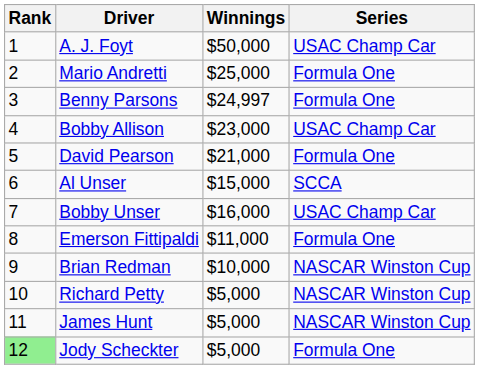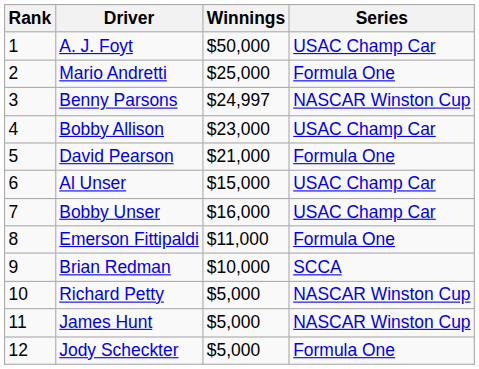Benny Parsons | Series: Formula One -> NASCAR Winston Cup
Al Unser | Series: SCCA -> USAC Champ Car
Brian Redman | Series: NASCAR Winston Cup -> SCCA
Jody Scheckter | Rank: lightgreen background -> no background
